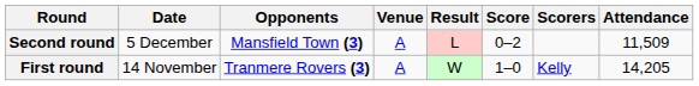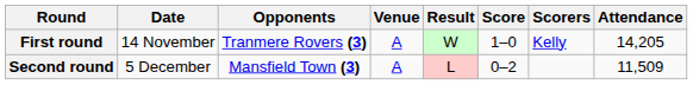rows swapped: First round <-> Second round
